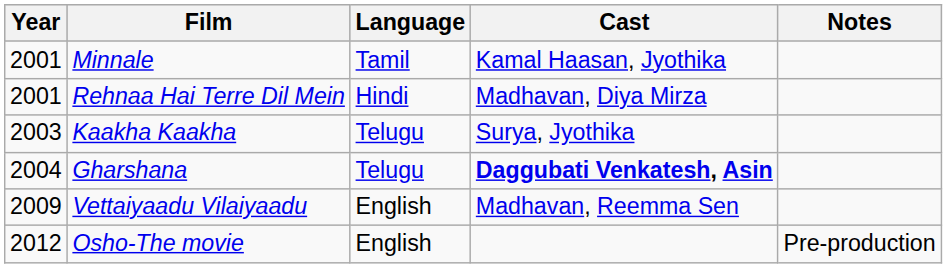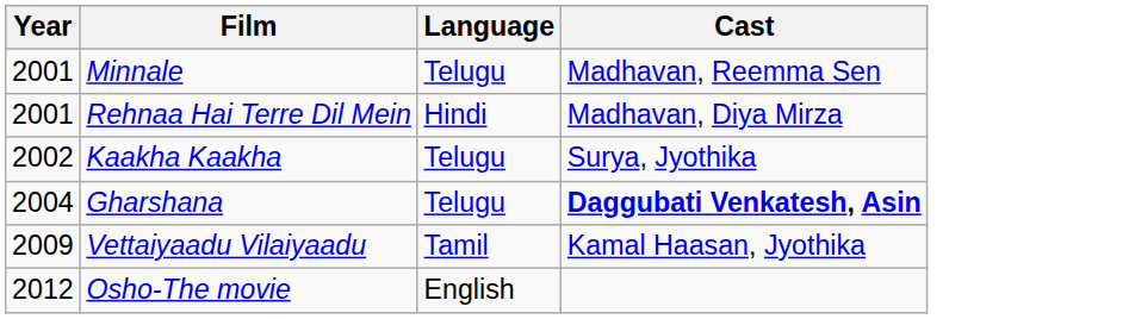- column: Notes | Pre-production
Minnale | Language: Tamil -> Telugu
Minnale | Cast: Kamal Haasan, Jyothika -> Madhavan, Reemma Sen
Kaakha Kaakha | Year: 2003 -> 2002
Vettaiyaadu Vilaiyaadu | Language: English -> Tamil
Vettaiyaadu Vilaiyaadu | Cast: Madhavan, Reemma Sen -> Kamal Haasan, Jyothika
